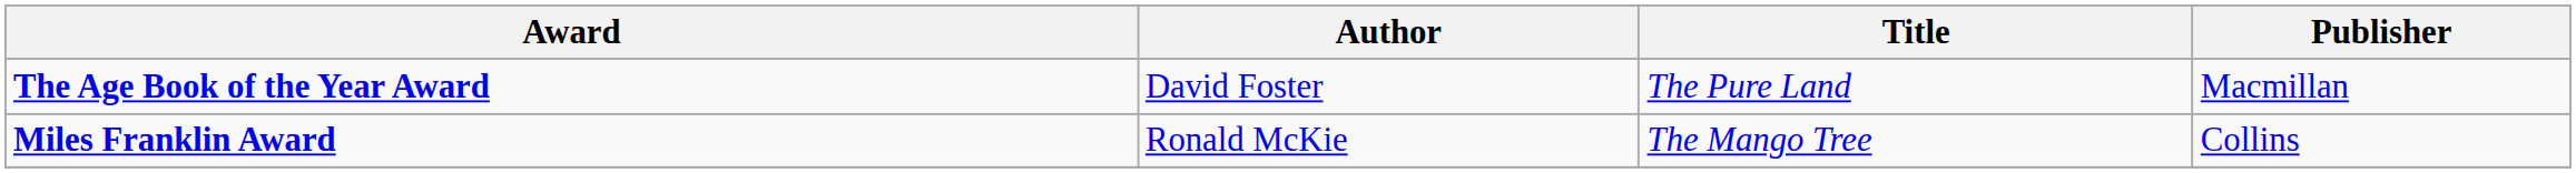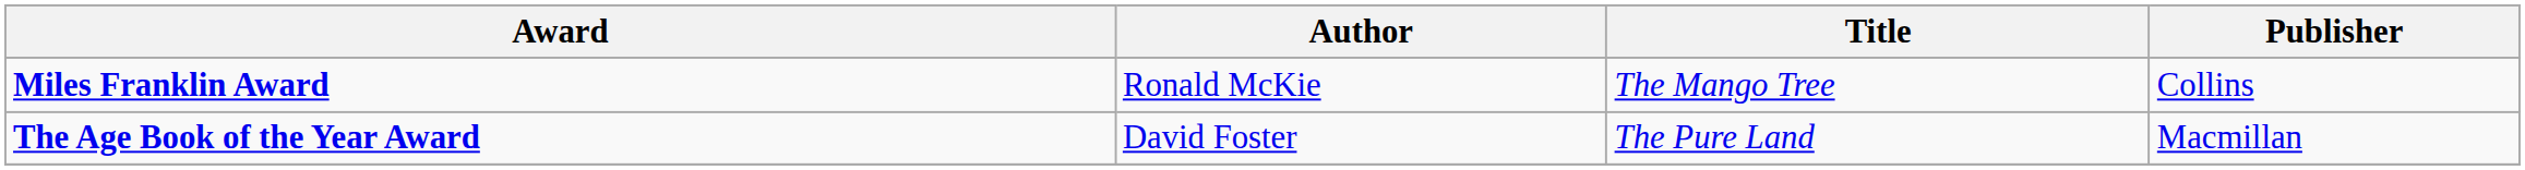rows swapped: The Age Book of the Year Award <-> Miles Franklin Award
